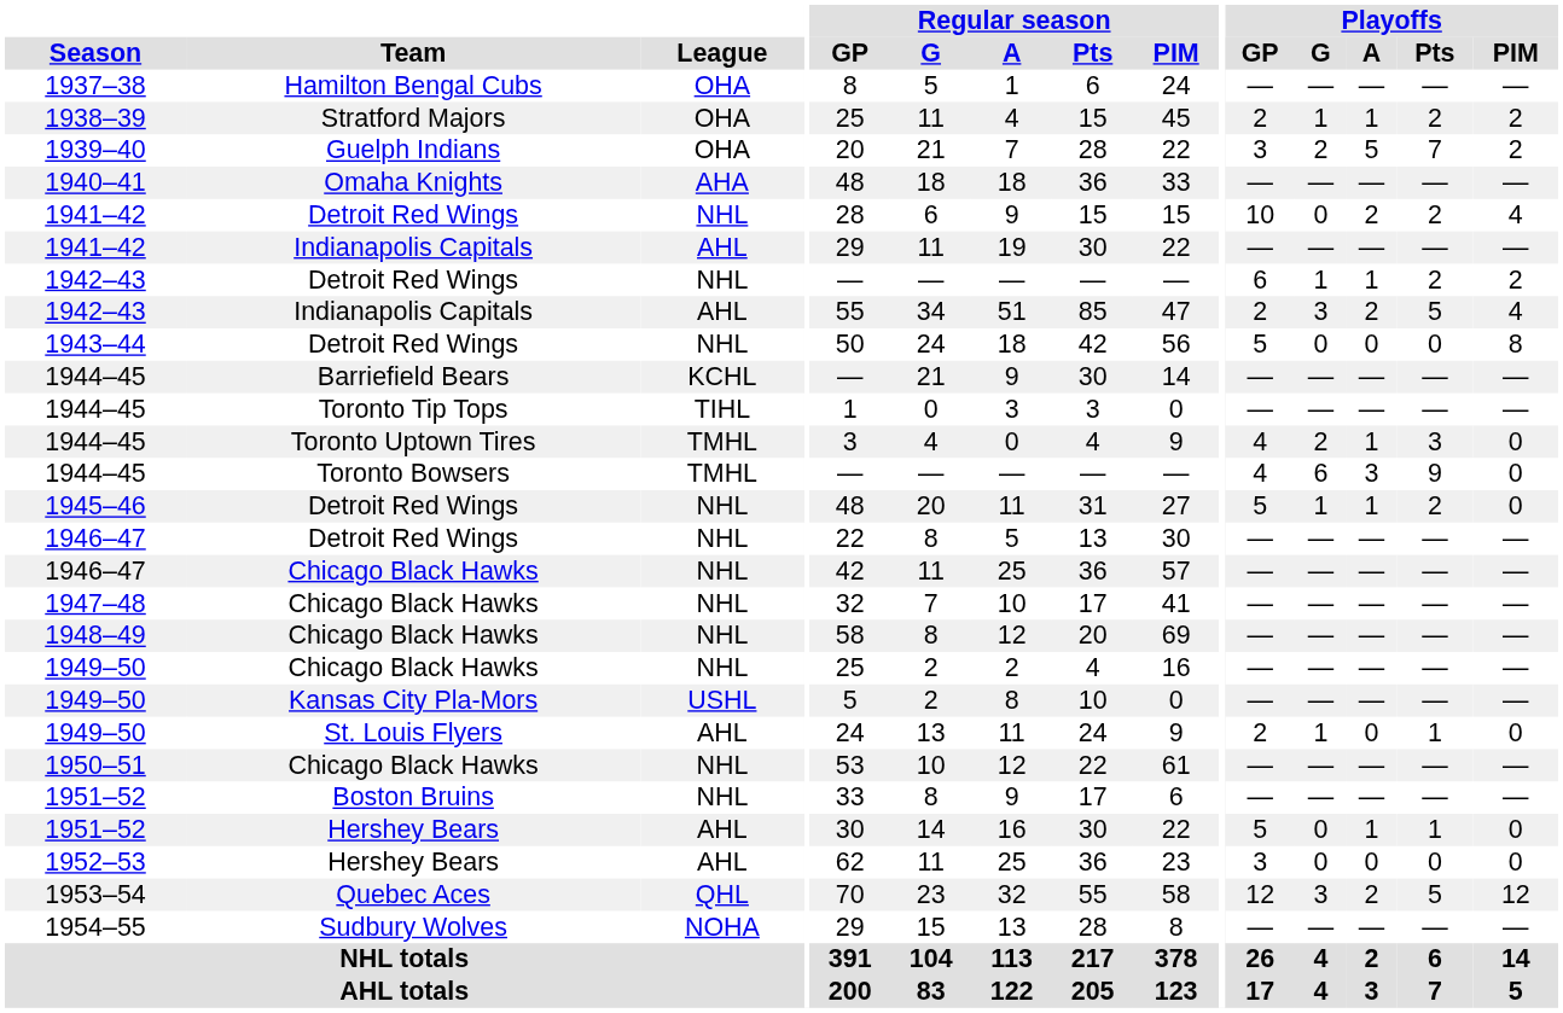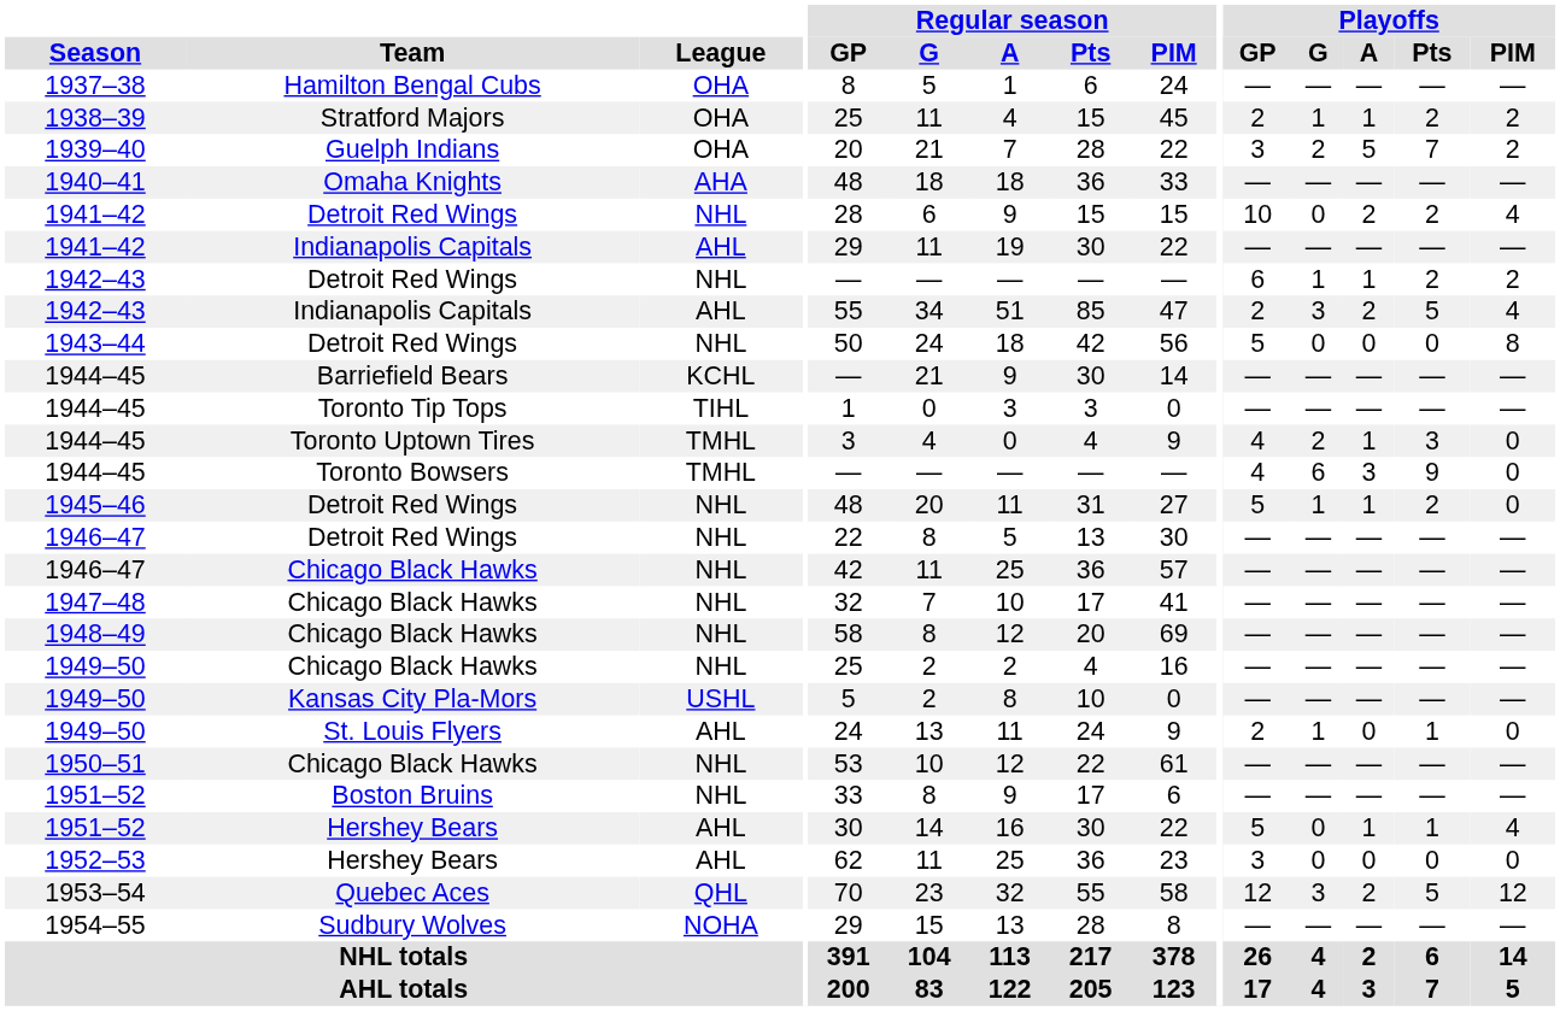1951–52 / Hershey Bears | Playoffs / PIM: 0 -> 4
